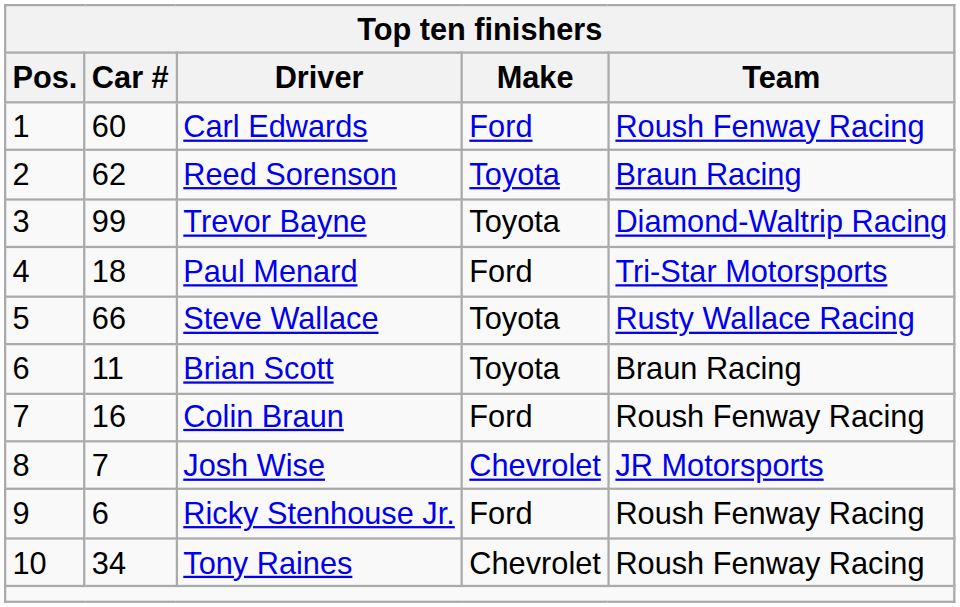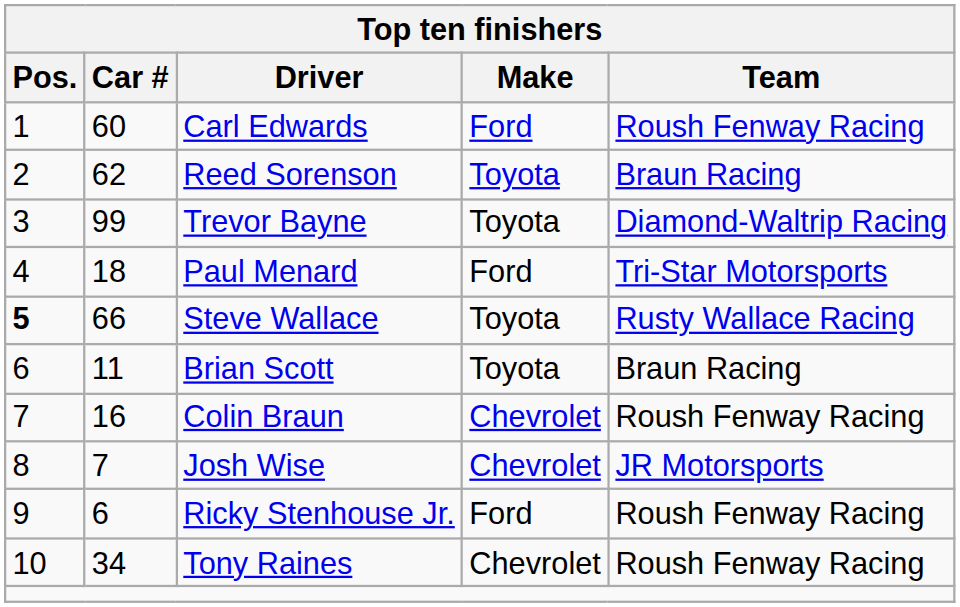Steve Wallace | Pos.: normal -> bold
Colin Braun | Make: Ford -> Chevrolet
